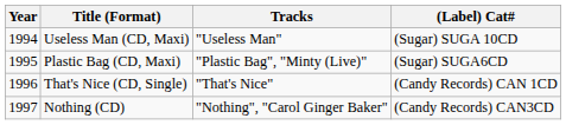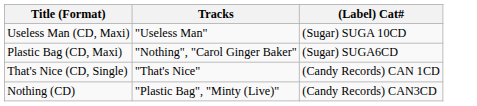- column: Year | 1994 | 1995 | 1996 | 1997
Plastic Bag (CD, Maxi) | Tracks: "Plastic Bag", "Minty (Live)" -> "Nothing", "Carol Ginger Baker"
Nothing (CD) | Tracks: "Nothing", "Carol Ginger Baker" -> "Plastic Bag", "Minty (Live)"
